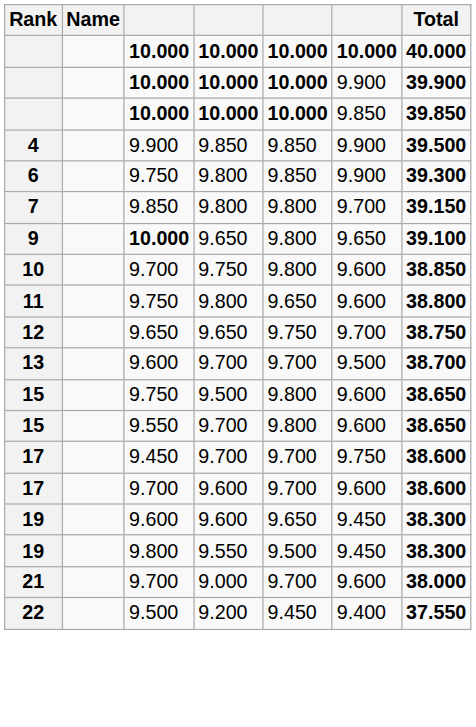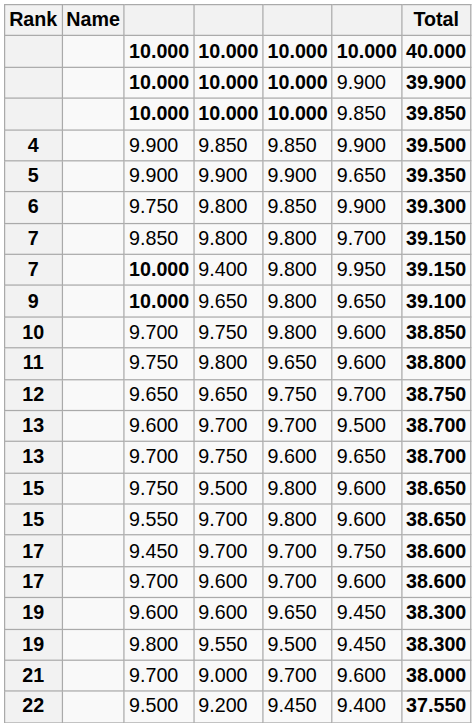+ row: 5 | 9.900 | 9.900 | 9.900 | 9.650 | 39.350
+ row: 7 | 10.000 | 9.400 | 9.800 | 9.950 | 39.150
+ row: 13 | 9.700 | 9.750 | 9.600 | 9.650 | 38.700
